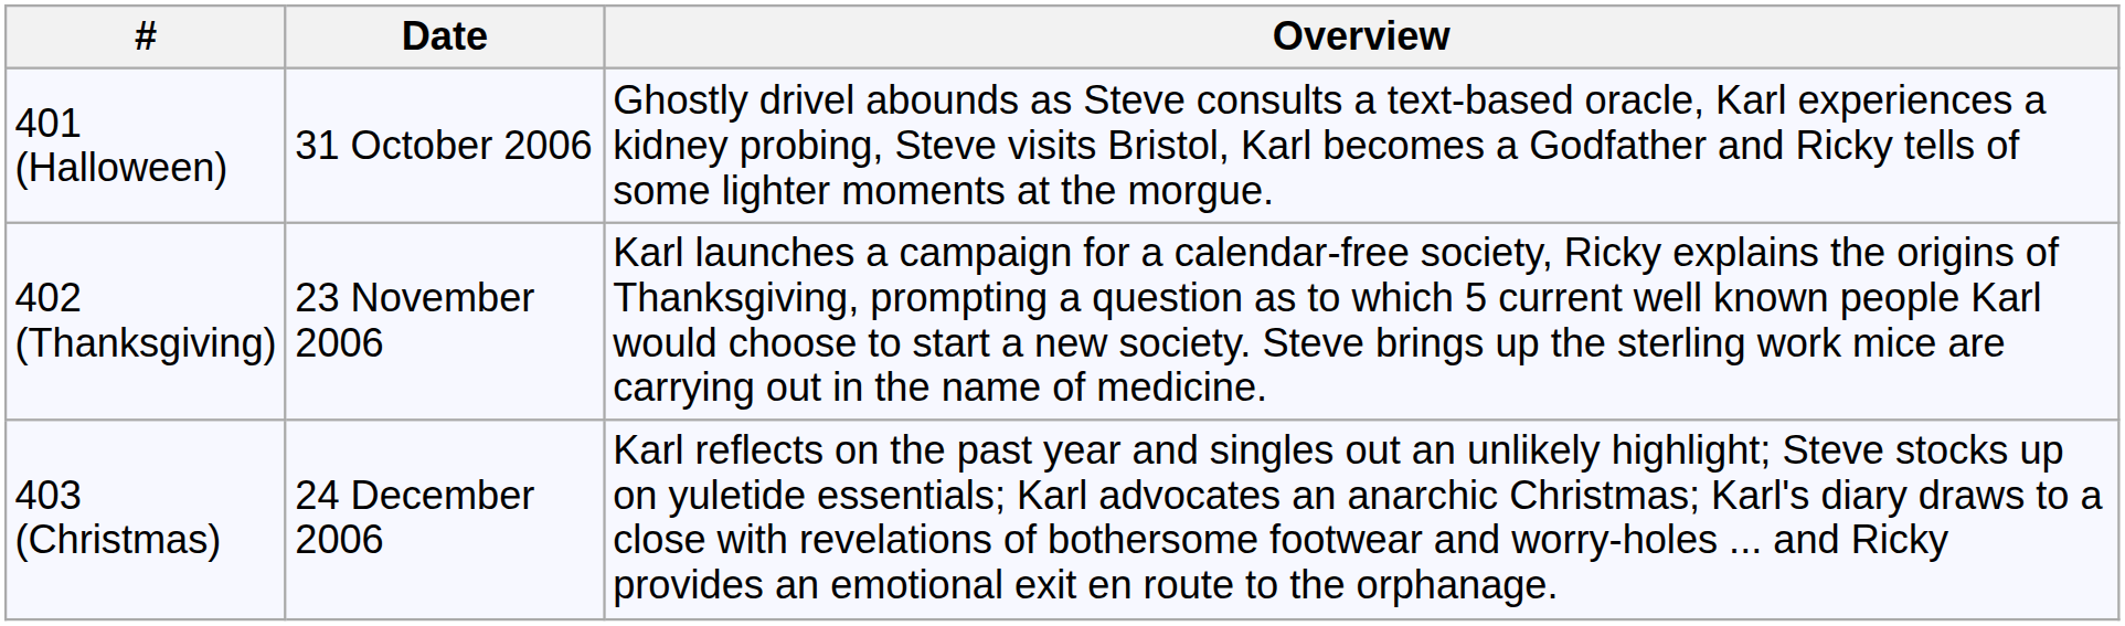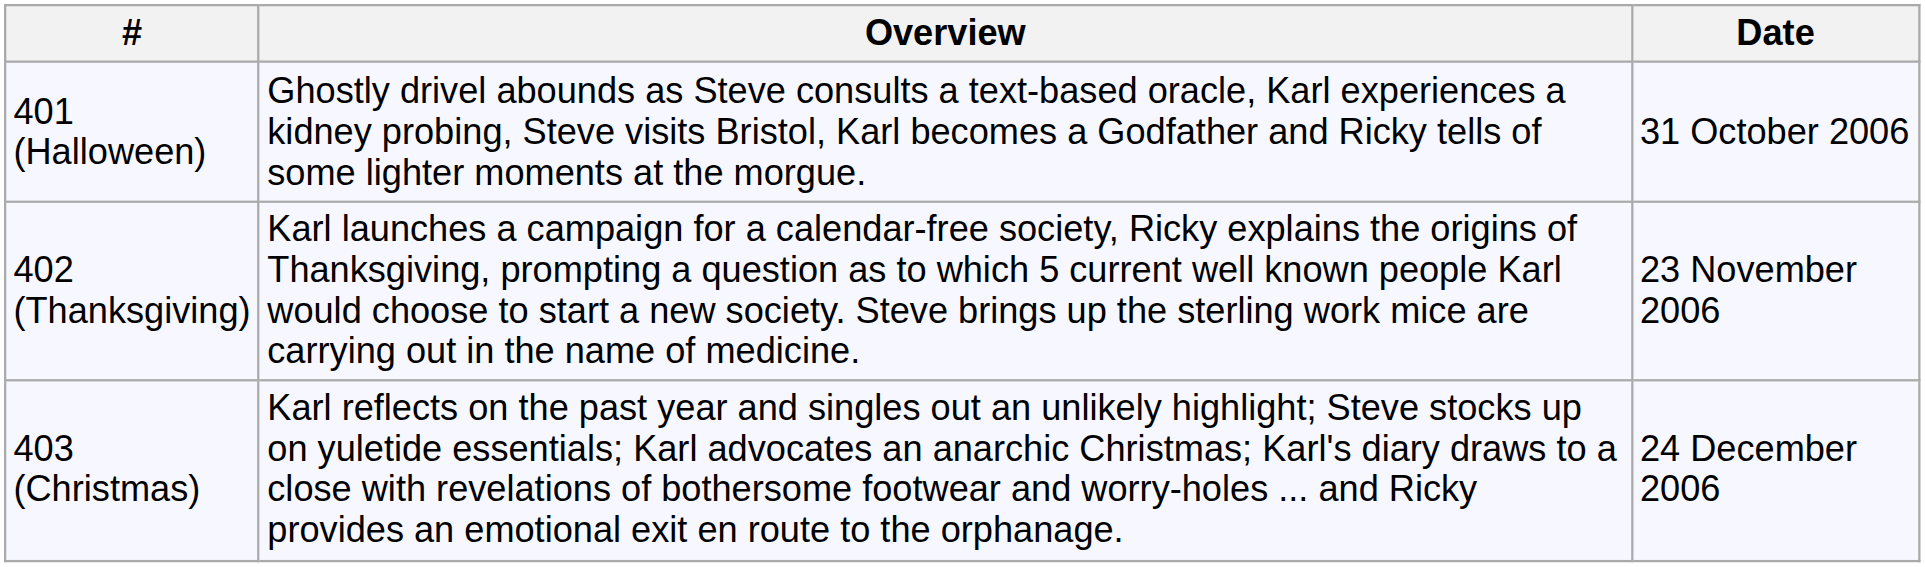columns swapped: Date <-> Overview
